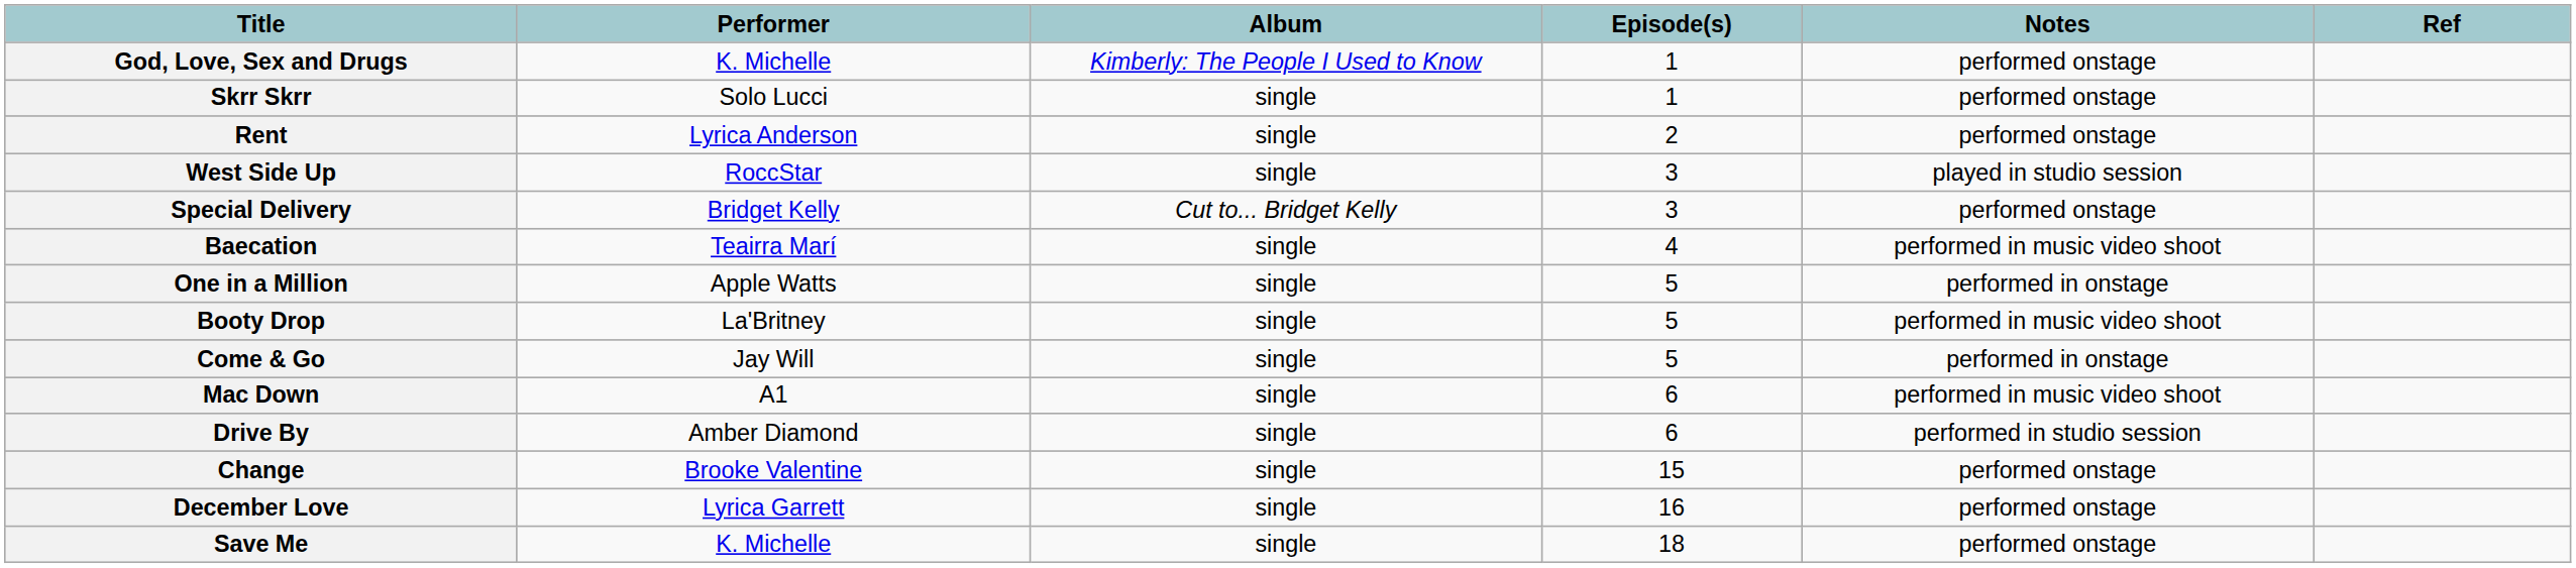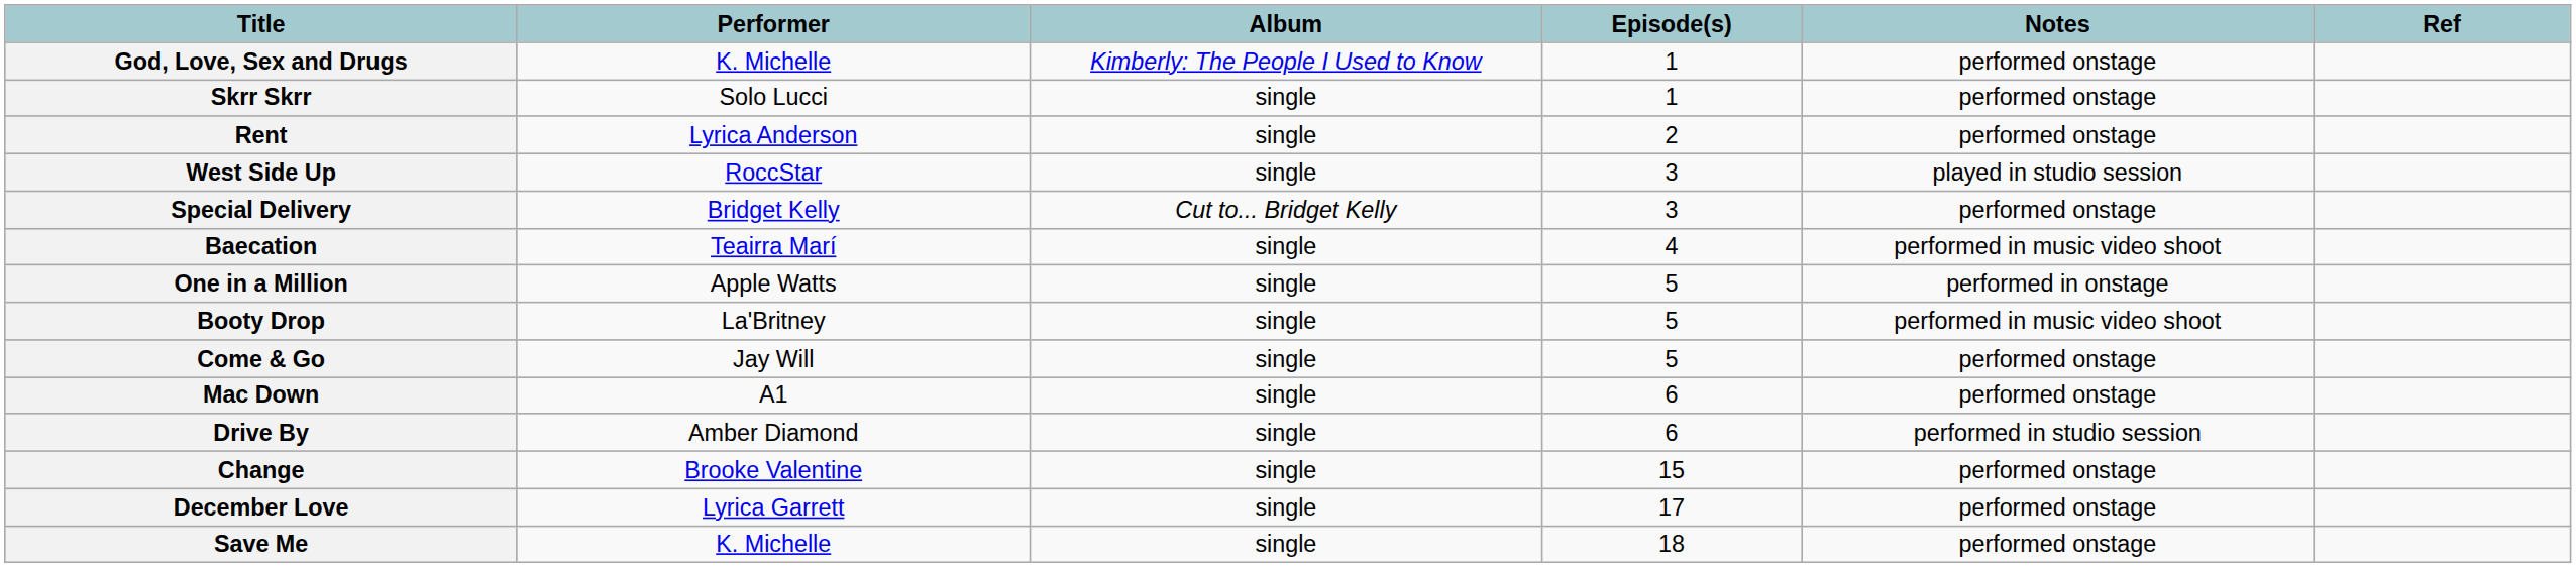Come & Go | Notes: performed in onstage -> performed onstage
Mac Down | Notes: performed in music video shoot -> performed onstage
December Love | Episode(s): 16 -> 17
